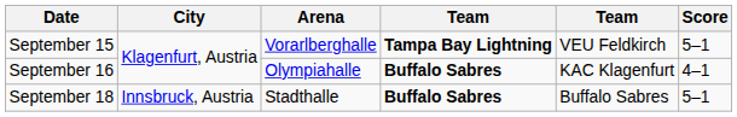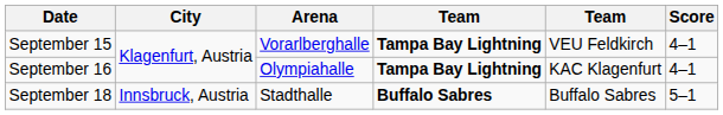September 15 | Score: 5–1 -> 4–1
September 16 | column 4: Buffalo Sabres -> Tampa Bay Lightning
